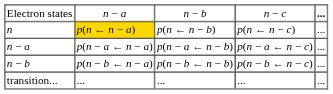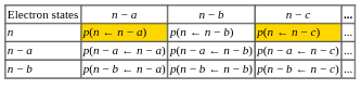n | column 4: no background -> gold background
- row: transition... | ... | ... | ... | ...
